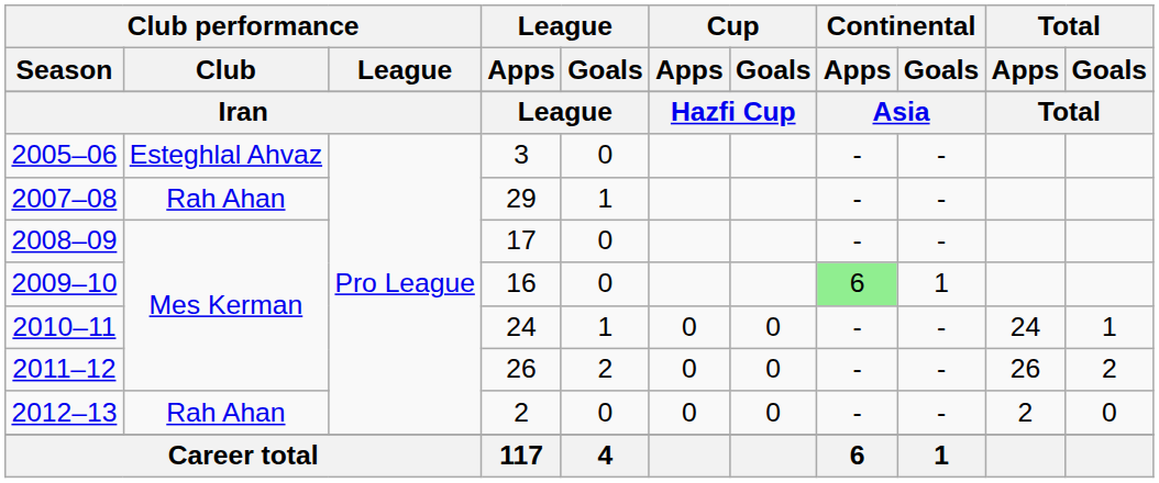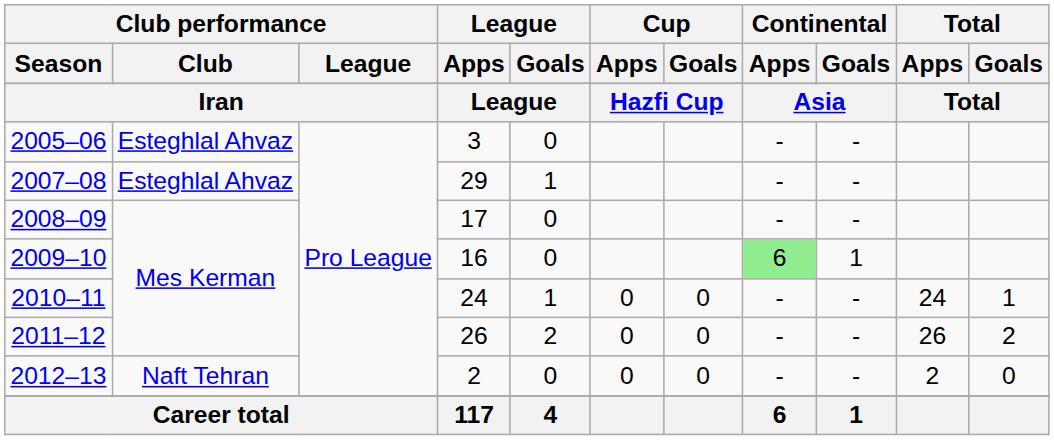2007–08 | Club performance / Club: Rah Ahan -> Esteghlal Ahvaz
2012–13 | Club performance / Club: Rah Ahan -> Naft Tehran
